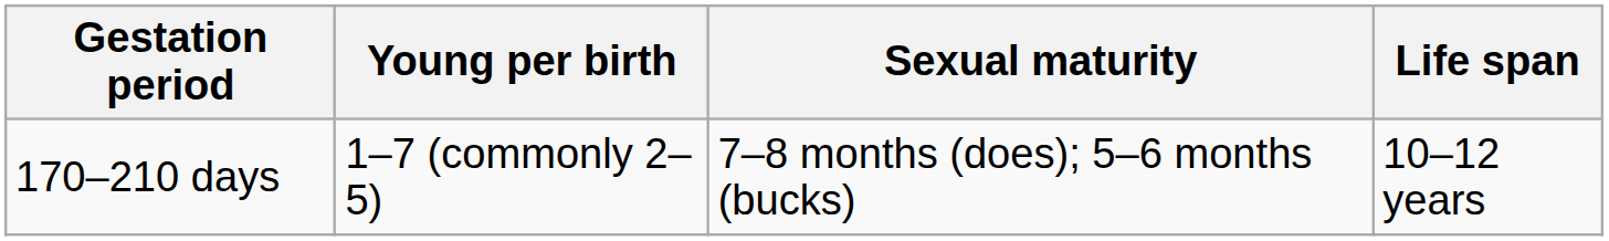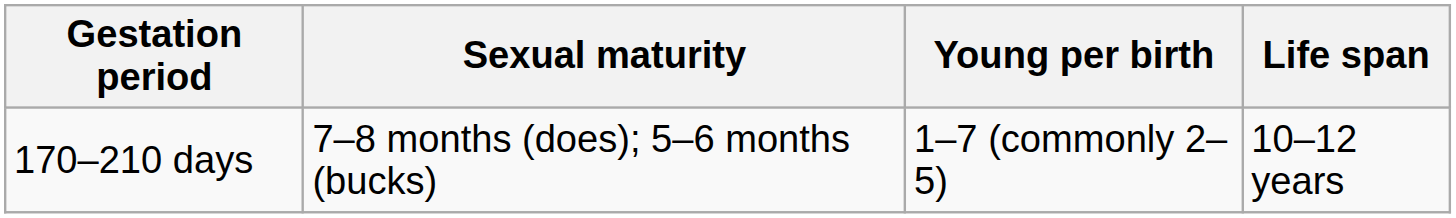columns swapped: Young per birth <-> Sexual maturity
